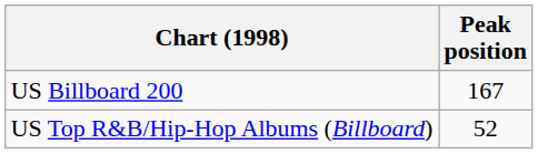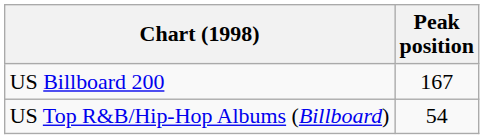US Top R&B/Hip-Hop Albums (Billboard) | Peak position: 52 -> 54
